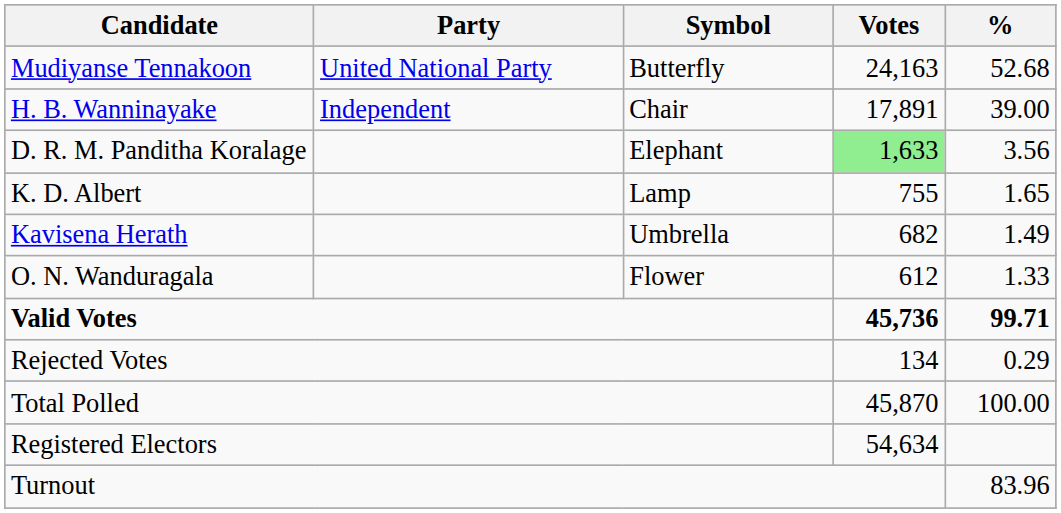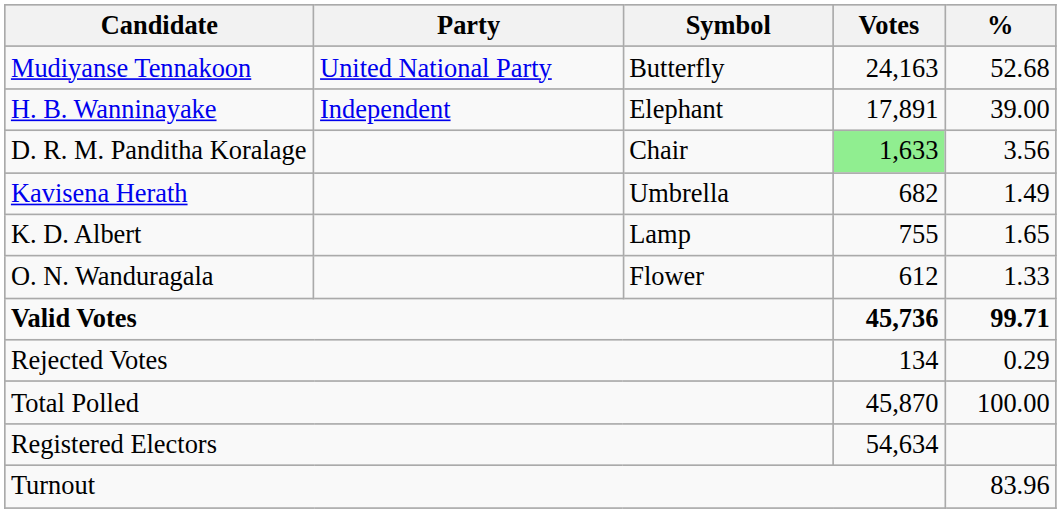H. B. Wanninayake | Symbol: Chair -> Elephant
D. R. M. Panditha Koralage | Symbol: Elephant -> Chair
rows swapped: K. D. Albert <-> Kavisena Herath
